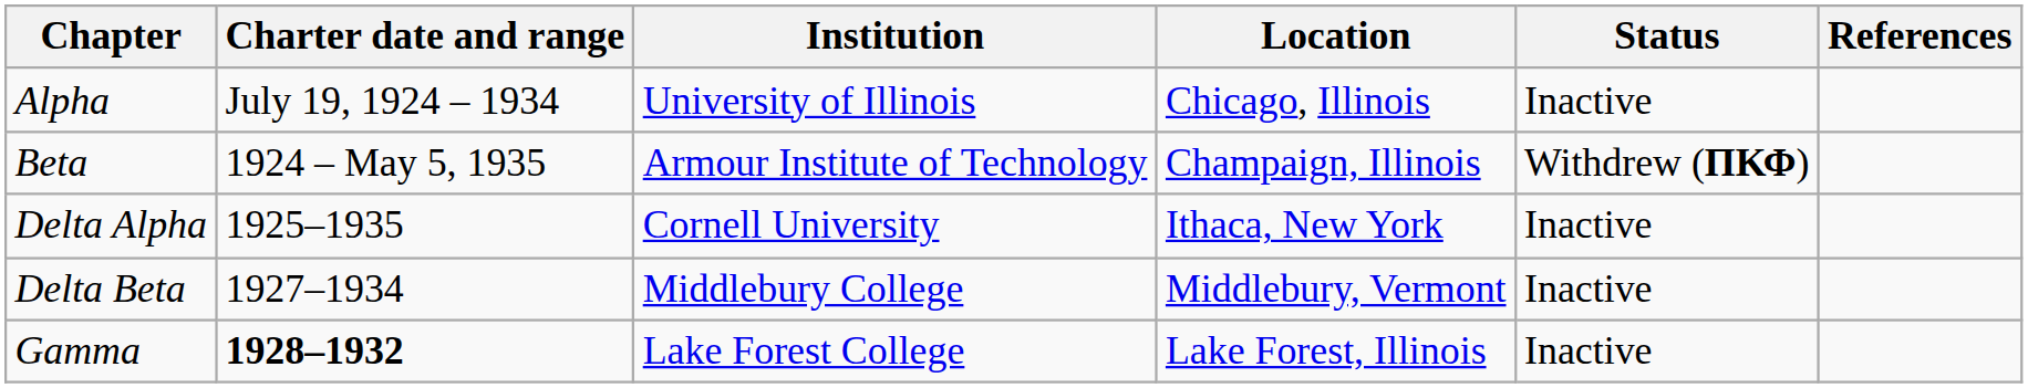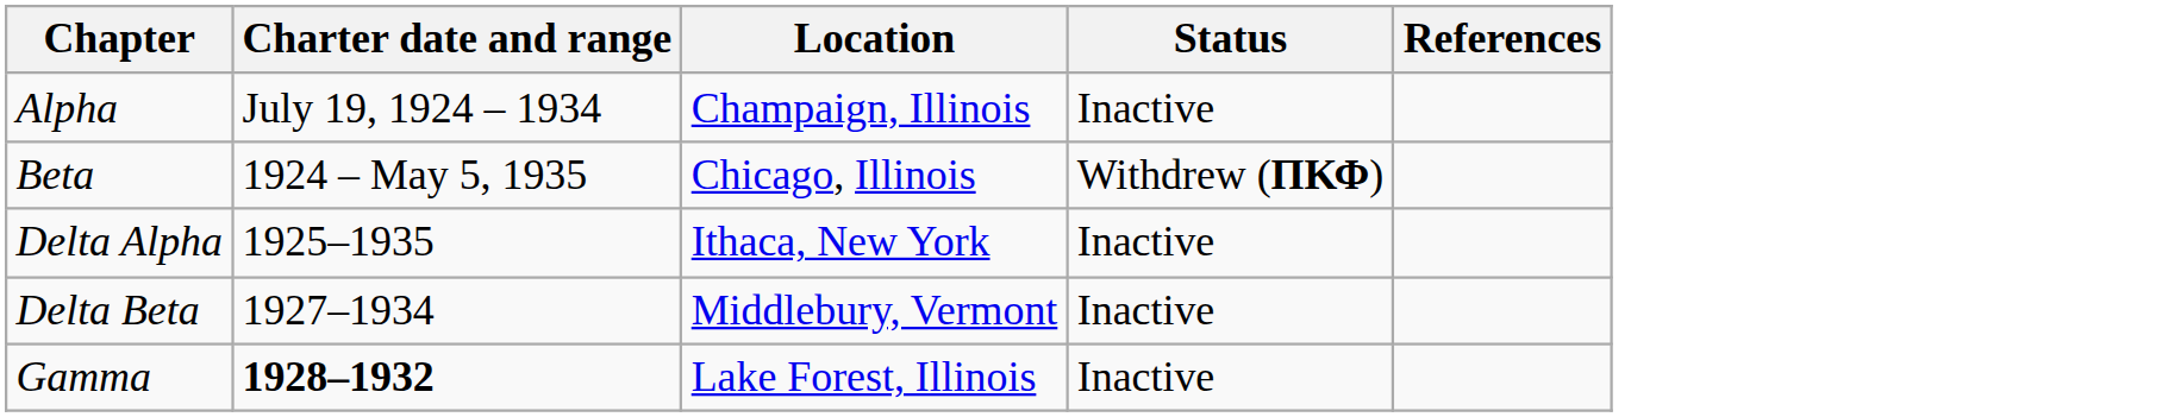- column: Institution | University of Illinois | Armour Institute of Technology | Cornell University | Middlebury College | Lake Forest College
Alpha | Location: Chicago, Illinois -> Champaign, Illinois
Beta | Location: Champaign, Illinois -> Chicago, Illinois
